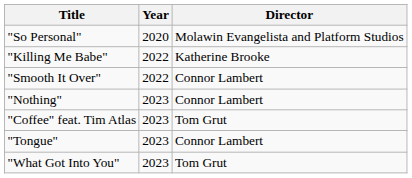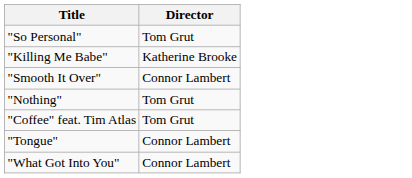- column: Year | 2020 | 2022 | 2022 | 2023 | 2023 | 2023 | 2023
"So Personal" | Director: Molawin Evangelista and Platform Studios -> Tom Grut
"Nothing" | Director: Connor Lambert -> Tom Grut
"What Got Into You" | Director: Tom Grut -> Connor Lambert
